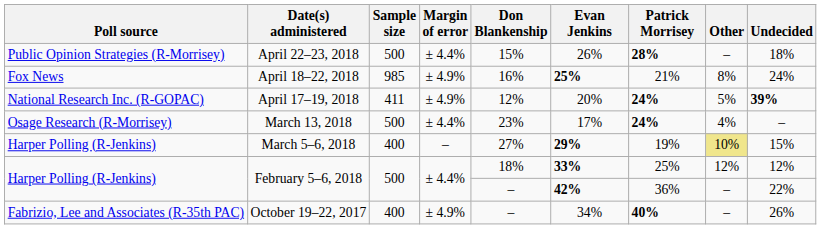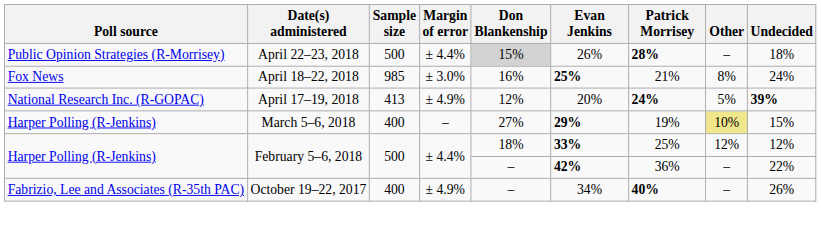April 22–23, 2018 | Don Blankenship: no background -> lightgrey background
April 18–22, 2018 | Margin of error: ± 4.9% -> ± 3.0%
April 17–19, 2018 | Sample size: 411 -> 413
- row: Osage Research (R-Morrisey) | March 13, 2018 | 500 | ± 4.4% | 23% | 17% | 24% | 4% | –
